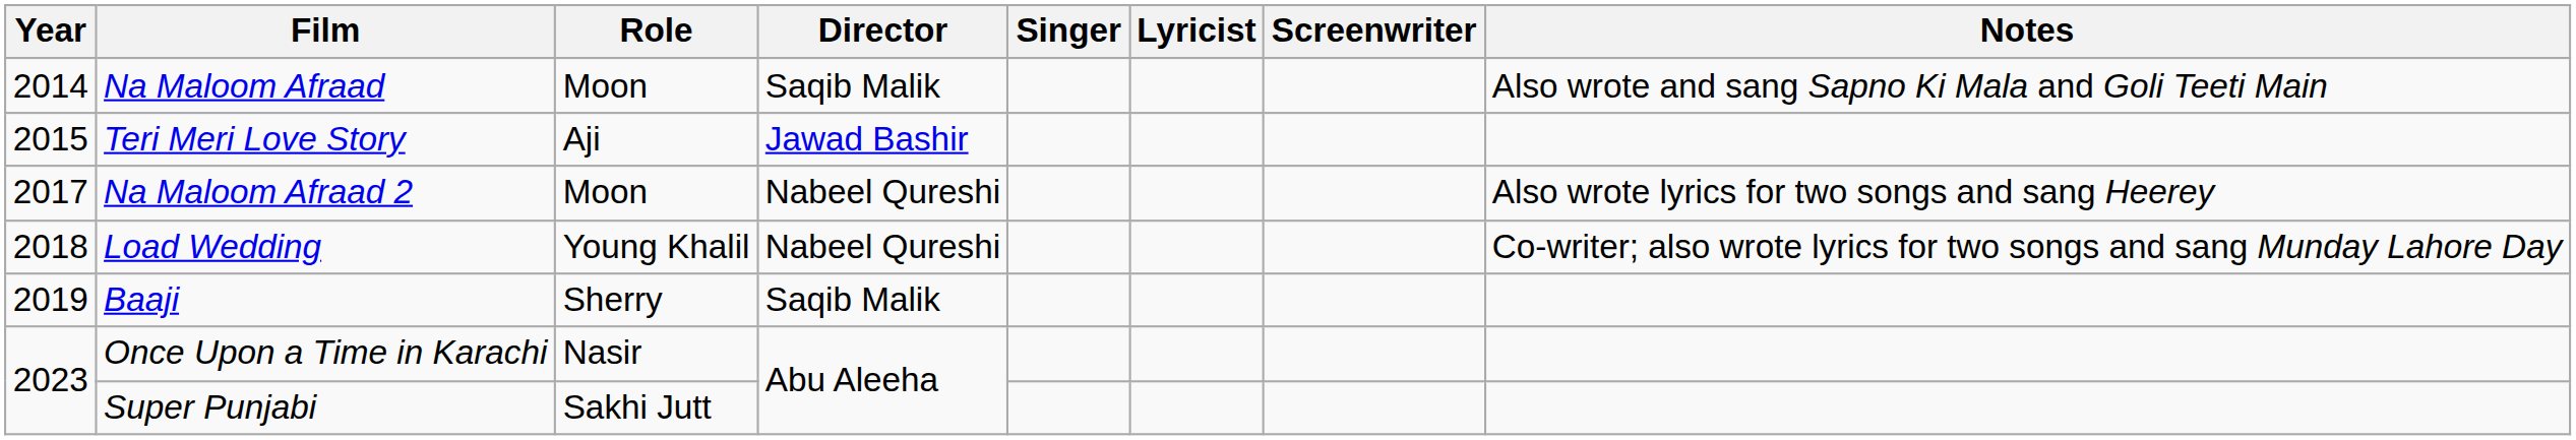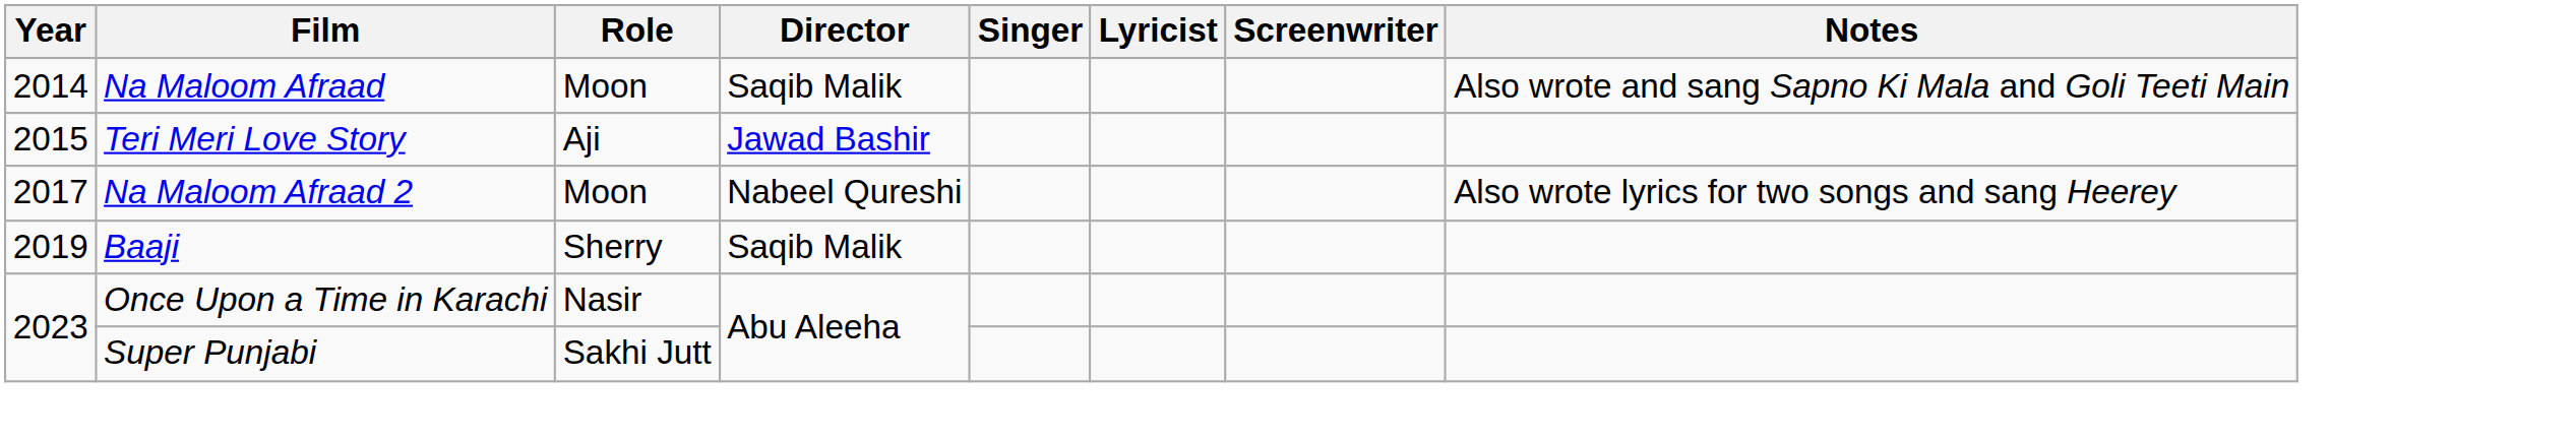- row: 2018 | Load Wedding | Young Khalil | Nabeel Qureshi | Co-writer; also wrote lyrics for two songs and sang Munday Lahore Day
